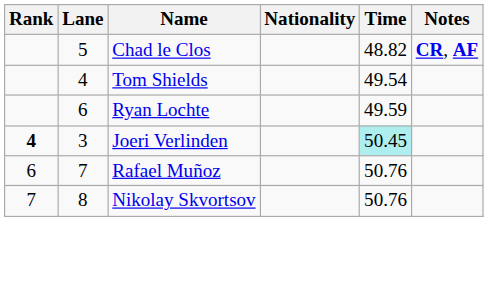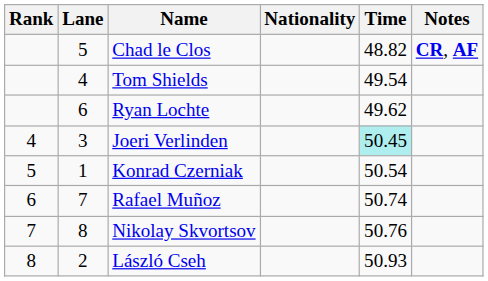Ryan Lochte | Time: 49.59 -> 49.62
Joeri Verlinden | Rank: bold -> normal
+ row: 5 | 1 | Konrad Czerniak | 50.54
Rafael Muñoz | Time: 50.76 -> 50.74
+ row: 8 | 2 | László Cseh | 50.93
